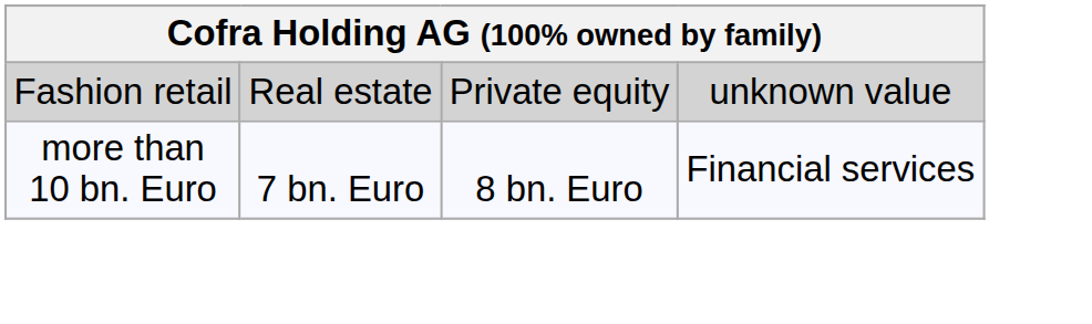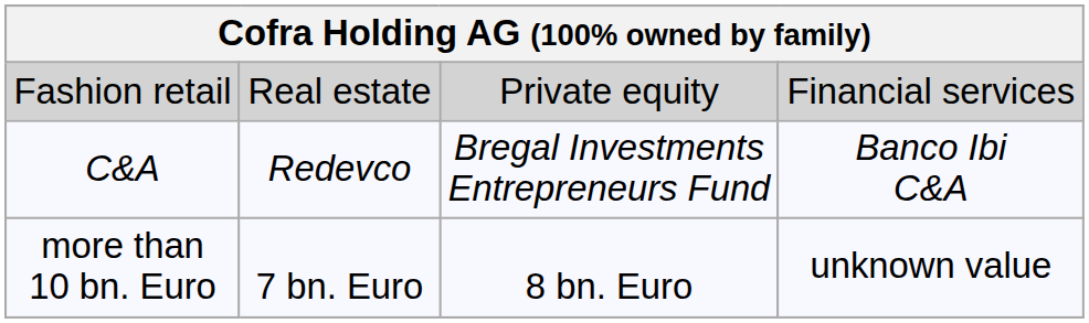Fashion retail | column 4: unknown value -> Financial services
+ row: C&A | Redevco | Bregal Investments Entrepreneurs Fund | Banco Ibi C&A
more than 10 bn. Euro | column 4: Financial services -> unknown value
